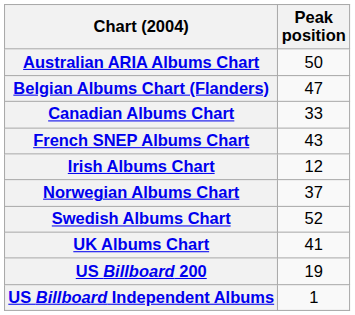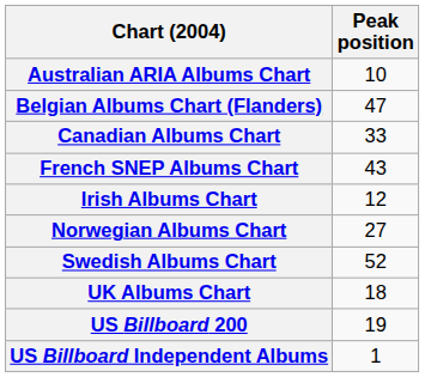Australian ARIA Albums Chart | Peak position: 50 -> 10
Norwegian Albums Chart | Peak position: 37 -> 27
UK Albums Chart | Peak position: 41 -> 18
